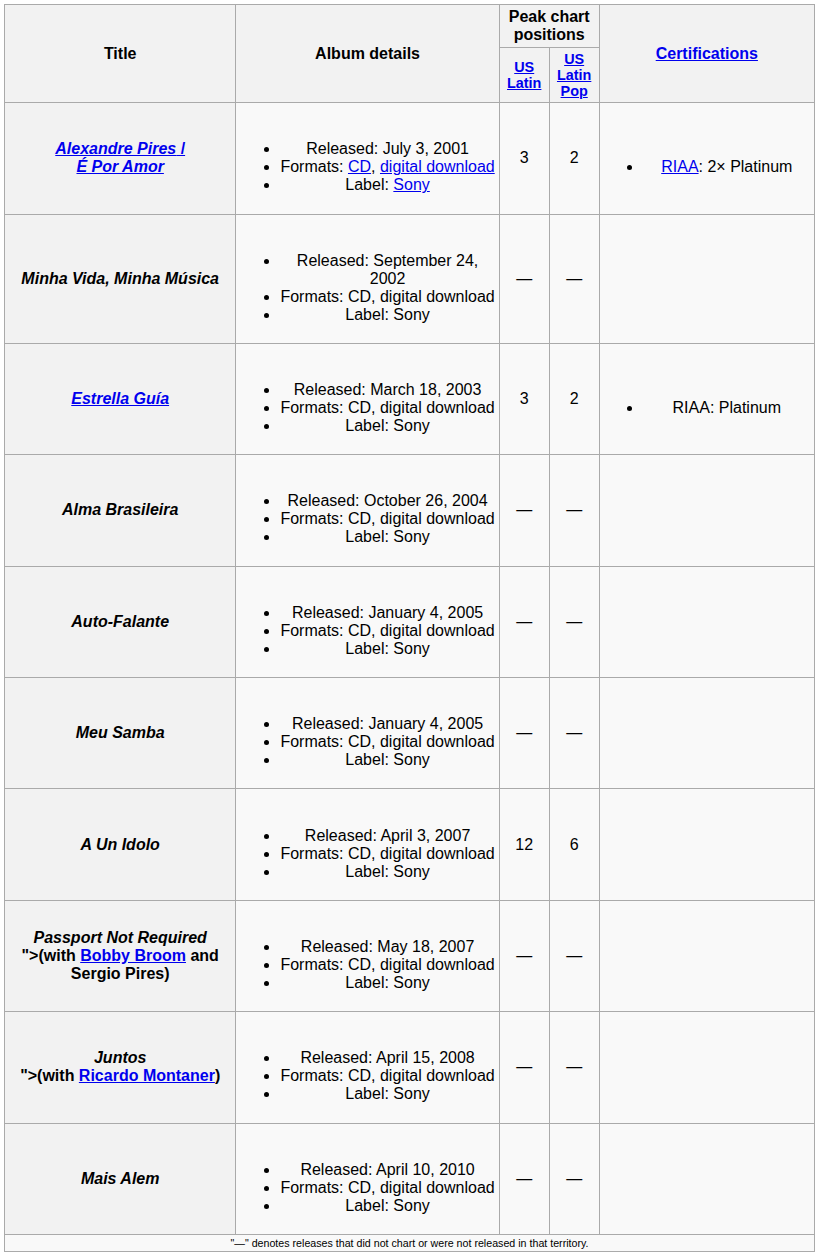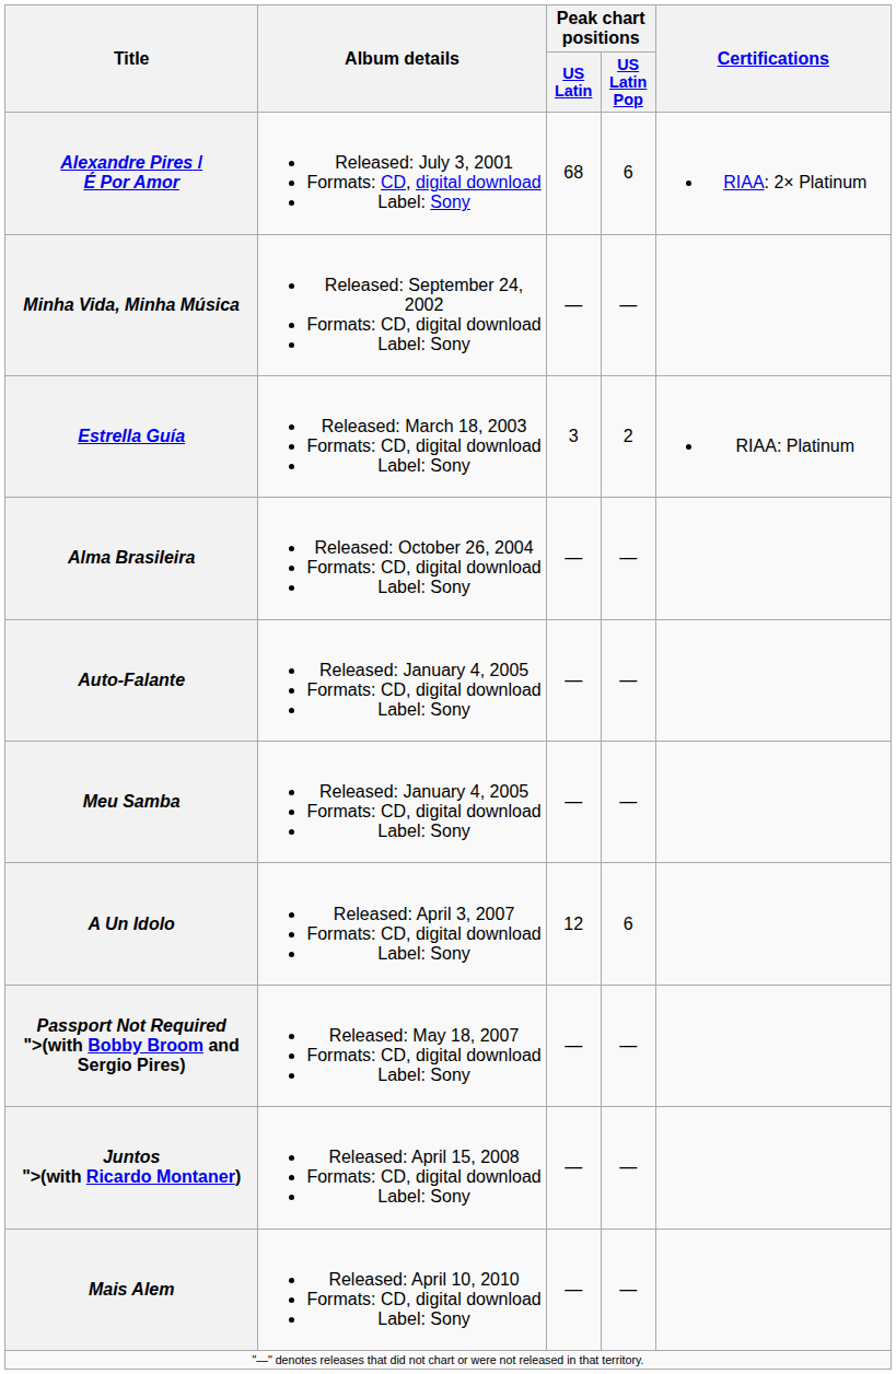Alexandre Pires / É Por Amor | Peak chart positions / US Latin: 3 -> 68
Alexandre Pires / É Por Amor | Peak chart positions / US Latin Pop: 2 -> 6
